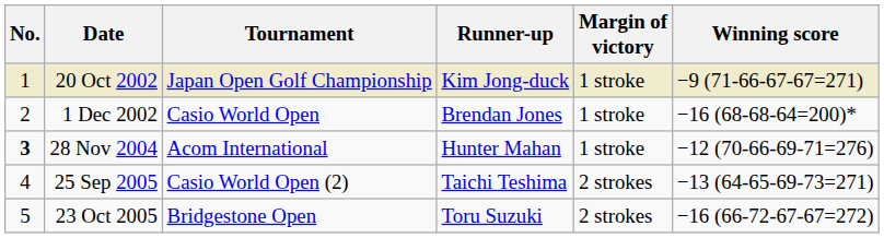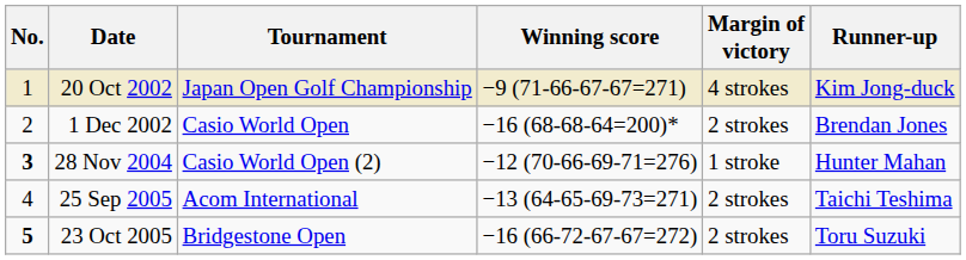columns swapped: Winning score <-> Runner-up
20 Oct 2002 | Margin of victory: 1 stroke -> 4 strokes
1 Dec 2002 | Margin of victory: 1 stroke -> 2 strokes
28 Nov 2004 | Tournament: Acom International -> Casio World Open (2)
25 Sep 2005 | Tournament: Casio World Open (2) -> Acom International
23 Oct 2005 | No.: normal -> bold
